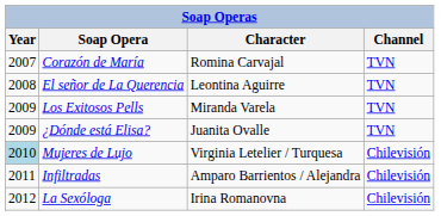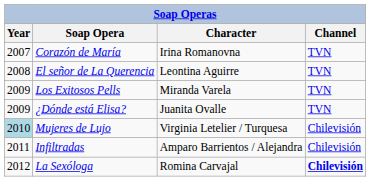Corazón de María | Character: Romina Carvajal -> Irina Romanovna
La Sexóloga | Character: Irina Romanovna -> Romina Carvajal
La Sexóloga | Channel: normal -> bold
